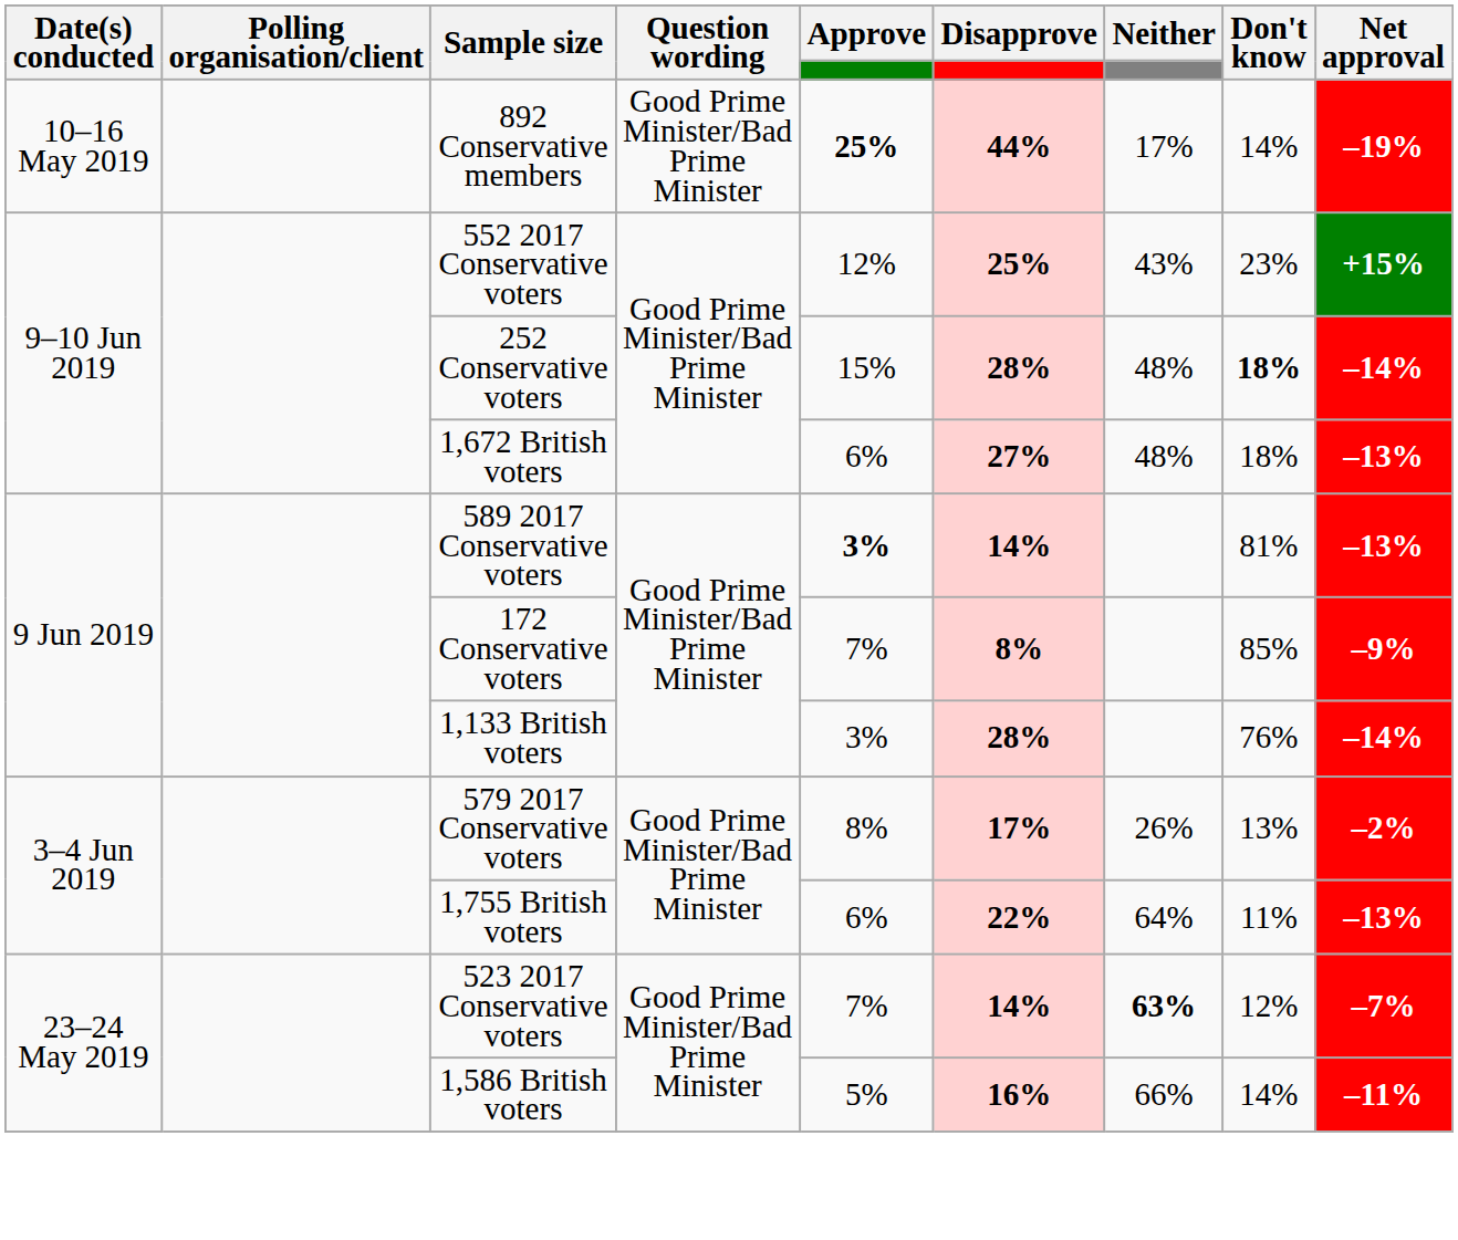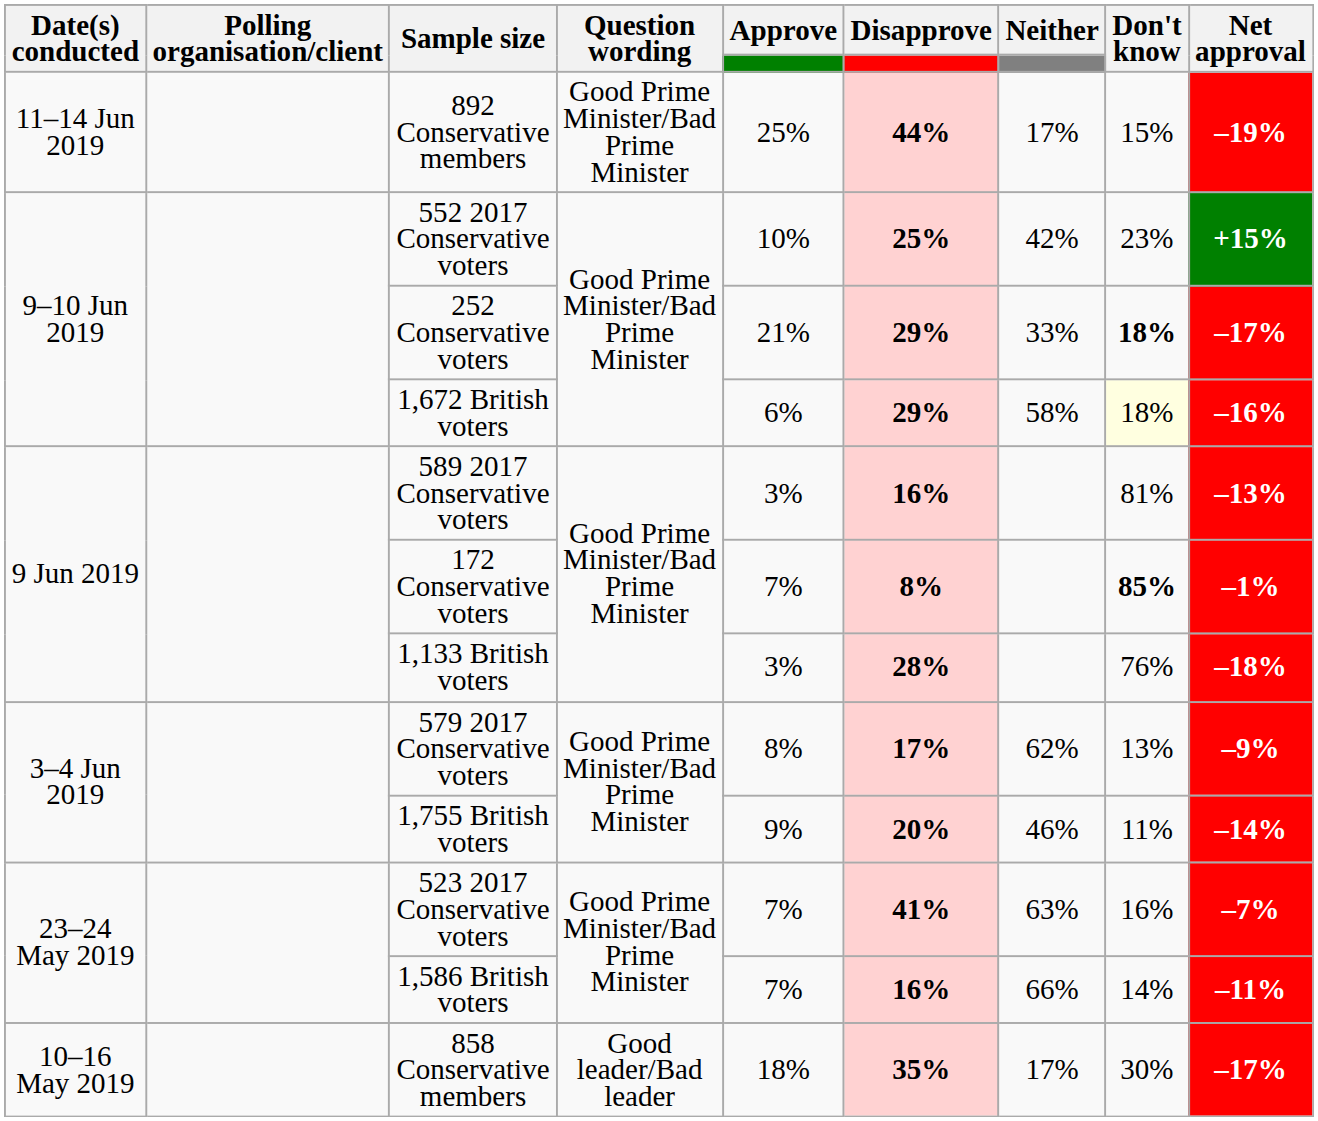892 Conservative members | Date(s) conducted: 10–16 May 2019 -> 11–14 Jun 2019
892 Conservative members | Approve: bold -> normal
892 Conservative members | Don't know: 14% -> 15%
552 2017 Conservative voters | Approve: 12% -> 10%
552 2017 Conservative voters | Neither: 43% -> 42%
252 Conservative voters | Approve: 15% -> 21%
252 Conservative voters | Disapprove: 28% -> 29%
252 Conservative voters | Neither: 48% -> 33%
252 Conservative voters | Net approval: –14% -> –17%
1,672 British voters | Disapprove: 27% -> 29%
1,672 British voters | Neither: 48% -> 58%
1,672 British voters | Don't know: no background -> lightyellow background
1,672 British voters | Net approval: –13% -> –16%
589 2017 Conservative voters | Approve: bold -> normal
589 2017 Conservative voters | Disapprove: 14% -> 16%
172 Conservative voters | Don't know: normal -> bold
172 Conservative voters | Net approval: –9% -> –1%
1,133 British voters | Net approval: –14% -> –18%
579 2017 Conservative voters | Neither: 26% -> 62%
579 2017 Conservative voters | Net approval: –2% -> –9%
1,755 British voters | Approve: 6% -> 9%
1,755 British voters | Disapprove: 22% -> 20%
1,755 British voters | Neither: 64% -> 46%
1,755 British voters | Net approval: –13% -> –14%
523 2017 Conservative voters | Disapprove: 14% -> 41%
523 2017 Conservative voters | Neither: bold -> normal
523 2017 Conservative voters | Don't know: 12% -> 16%
1,586 British voters | Approve: 5% -> 7%
+ row: 10–16 May 2019 | 858 Conservative members | Good leader/Bad leader | 18% | 35% | 17% | 30% | –17%
